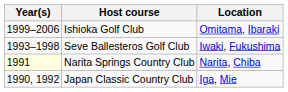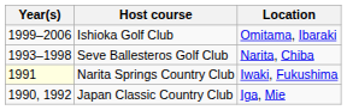Seve Ballesteros Golf Club | Location: Iwaki, Fukushima -> Narita, Chiba
Narita Springs Country Club | Location: Narita, Chiba -> Iwaki, Fukushima
